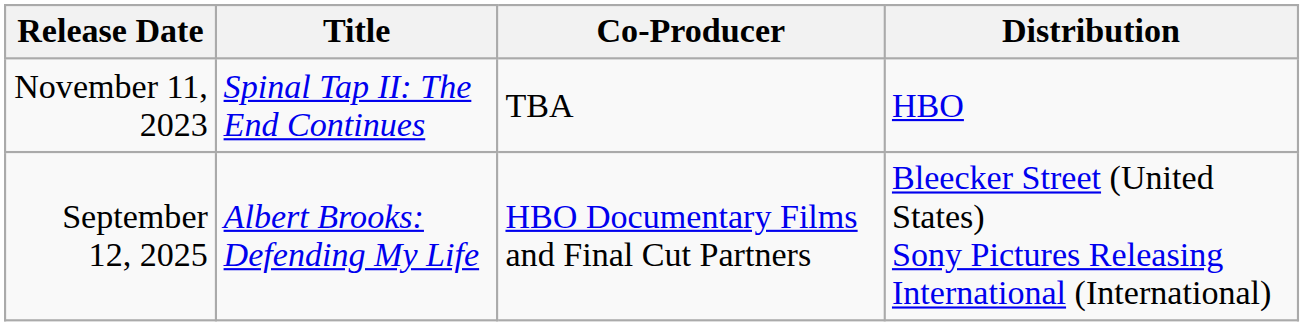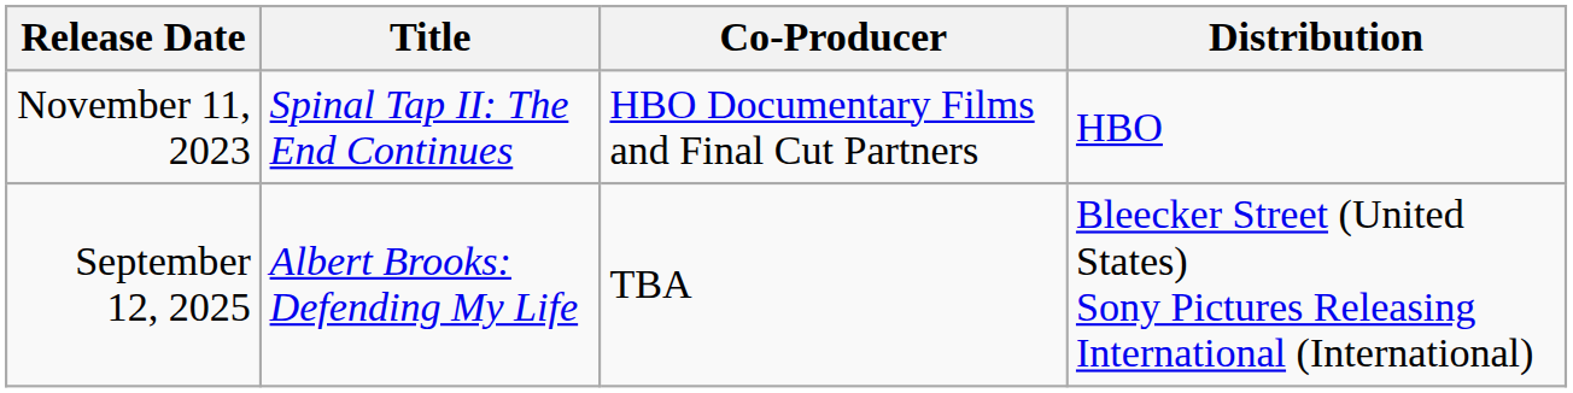November 11, 2023 | Co-Producer: TBA -> HBO Documentary Films and Final Cut Partners
September 12, 2025 | Co-Producer: HBO Documentary Films and Final Cut Partners -> TBA
